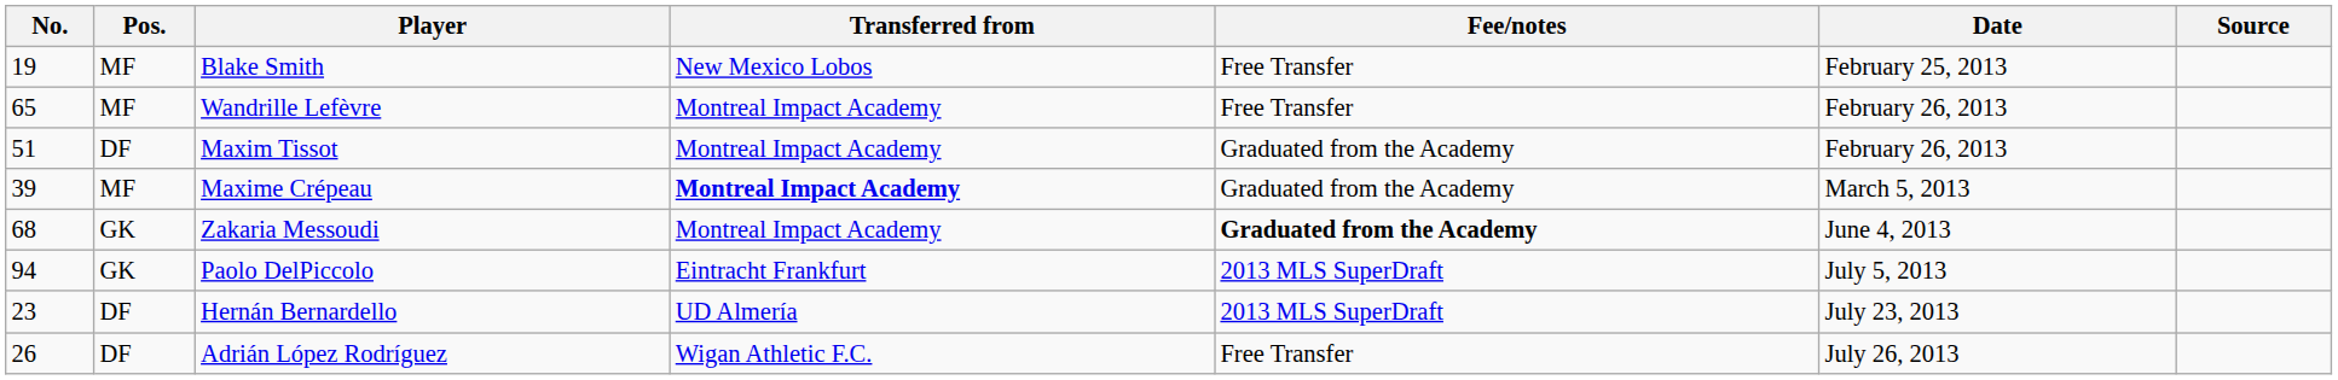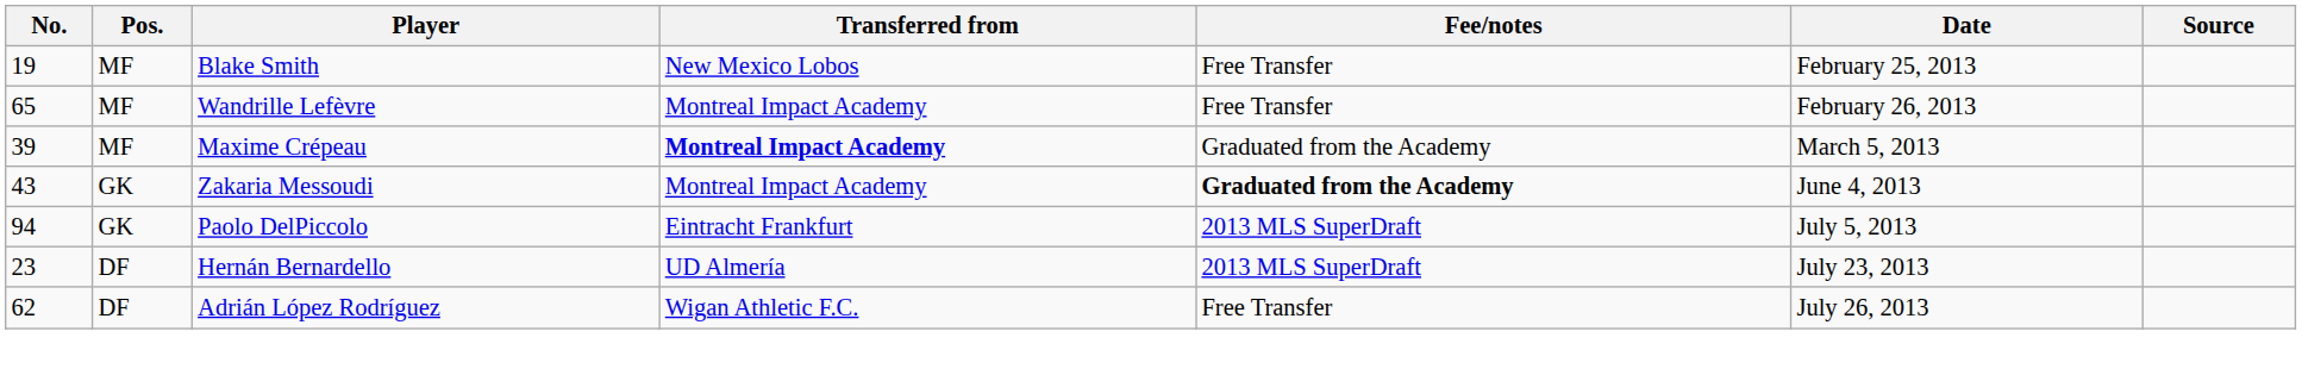- row: 51 | DF | Maxim Tissot | Montreal Impact Academy | Graduated from the Academy | February 26, 2013
Zakaria Messoudi | No.: 68 -> 43
Adrián López Rodríguez | No.: 26 -> 62
